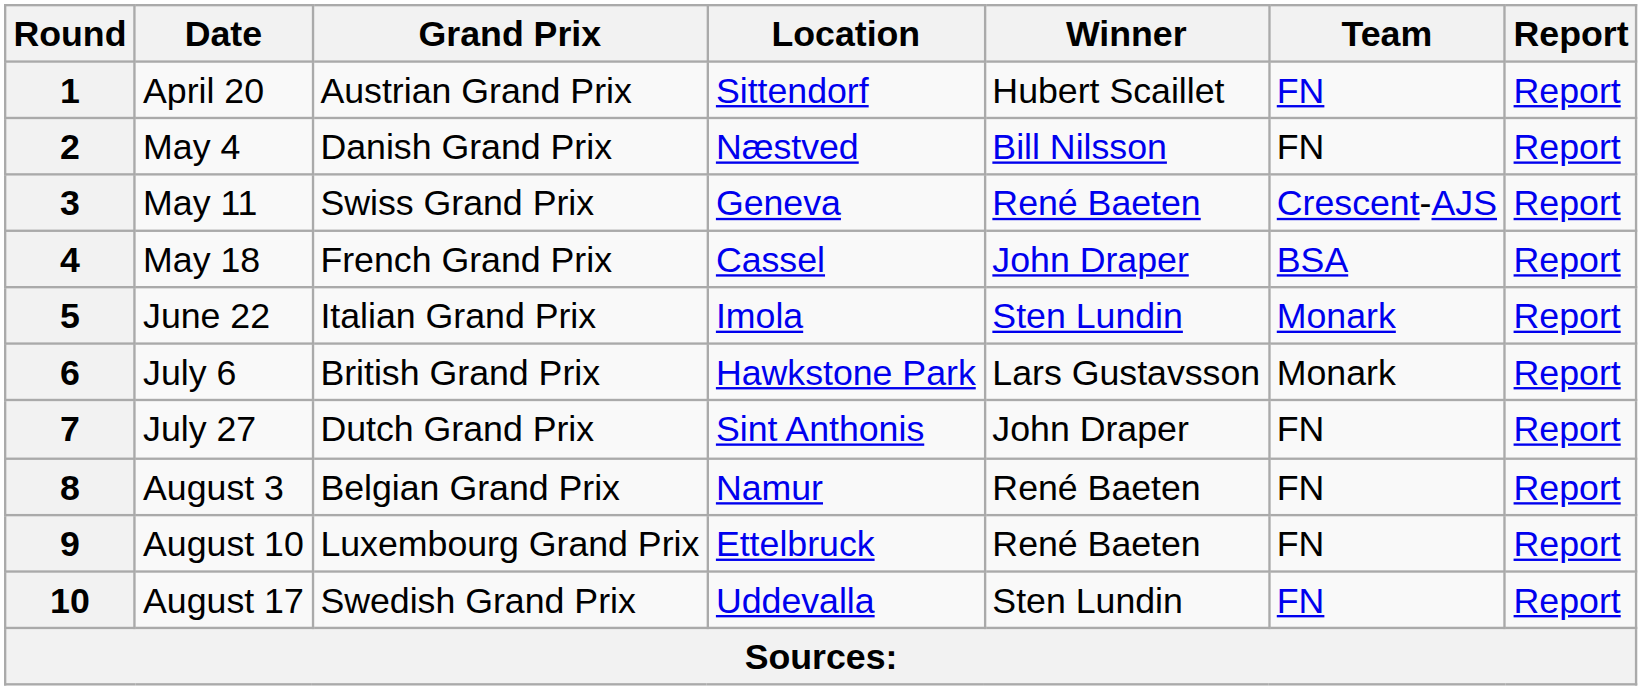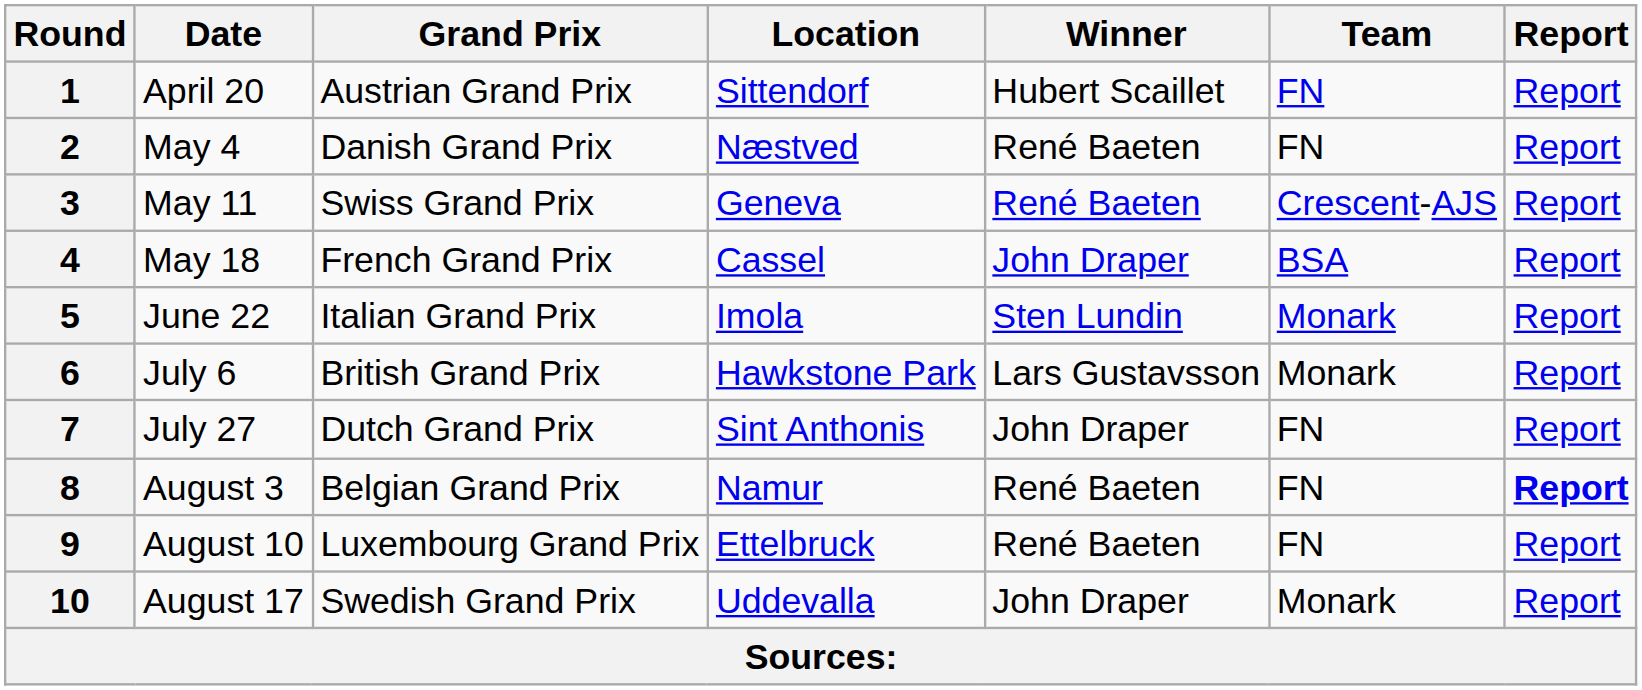2 | Winner: Bill Nilsson -> René Baeten
8 | Report: normal -> bold
10 | Winner: Sten Lundin -> John Draper
10 | Team: FN -> Monark
